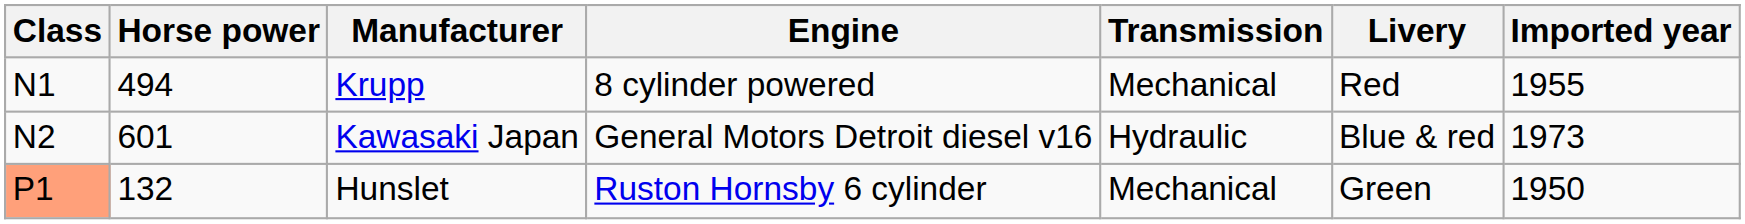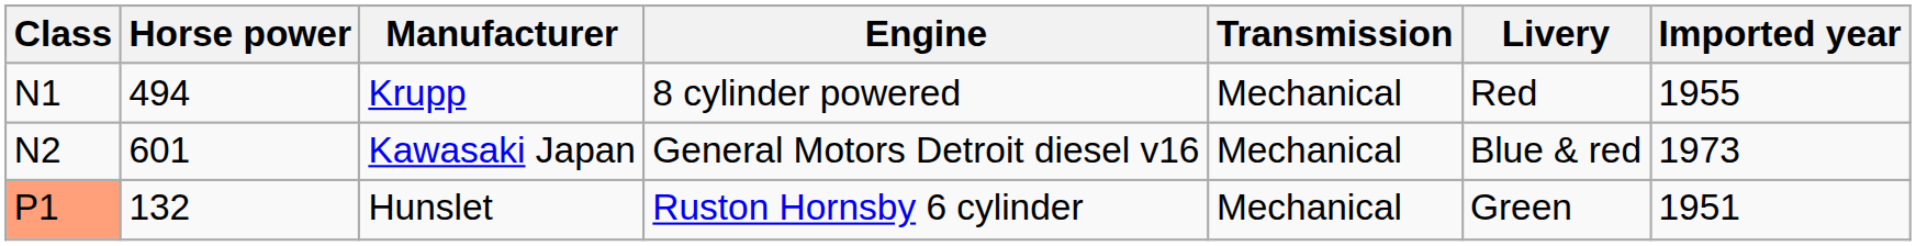Kawasaki Japan | Transmission: Hydraulic -> Mechanical
Hunslet | Imported year: 1950 -> 1951
